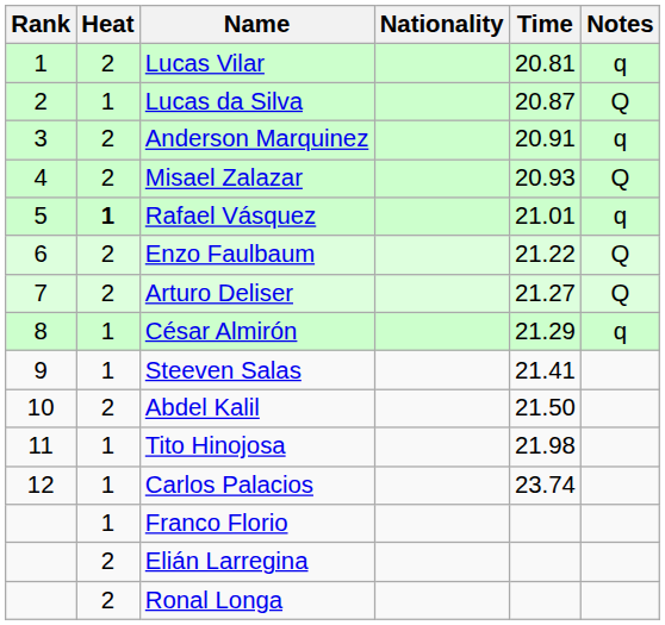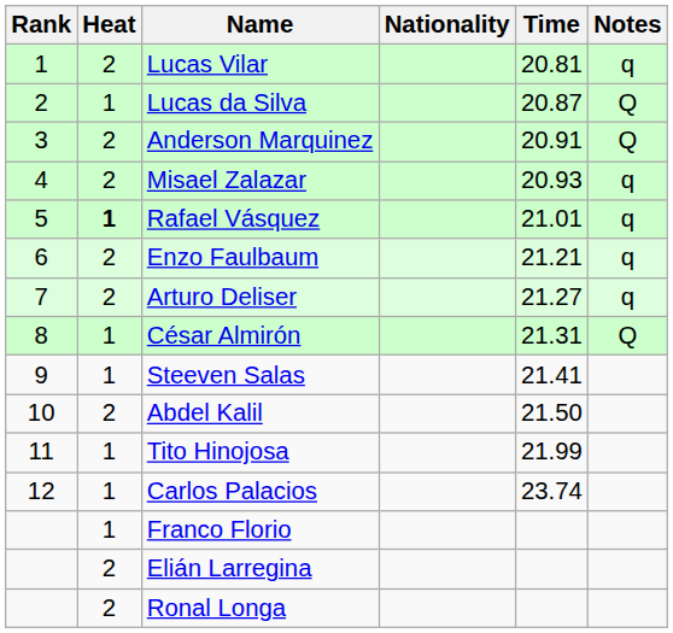Anderson Marquinez | Notes: q -> Q
Misael Zalazar | Notes: Q -> q
Enzo Faulbaum | Time: 21.22 -> 21.21
Enzo Faulbaum | Notes: Q -> q
Arturo Deliser | Notes: Q -> q
César Almirón | Time: 21.29 -> 21.31
César Almirón | Notes: q -> Q
Tito Hinojosa | Time: 21.98 -> 21.99
